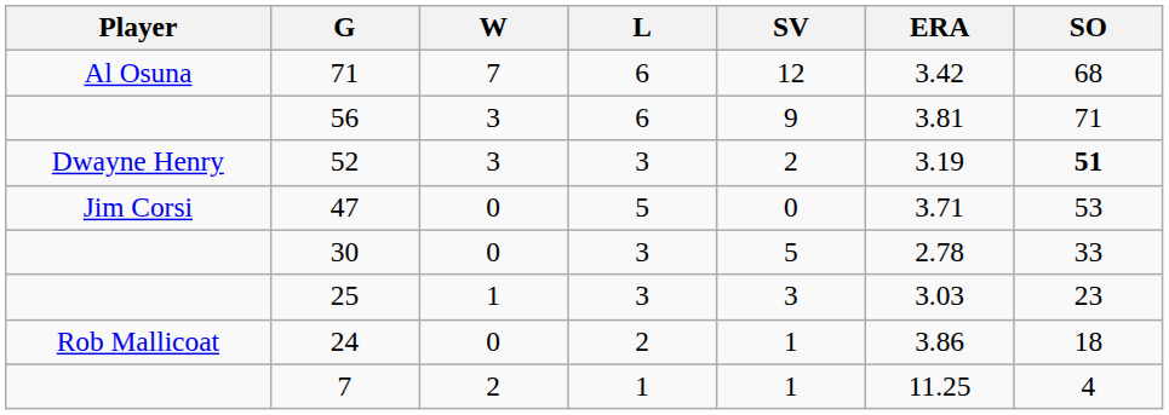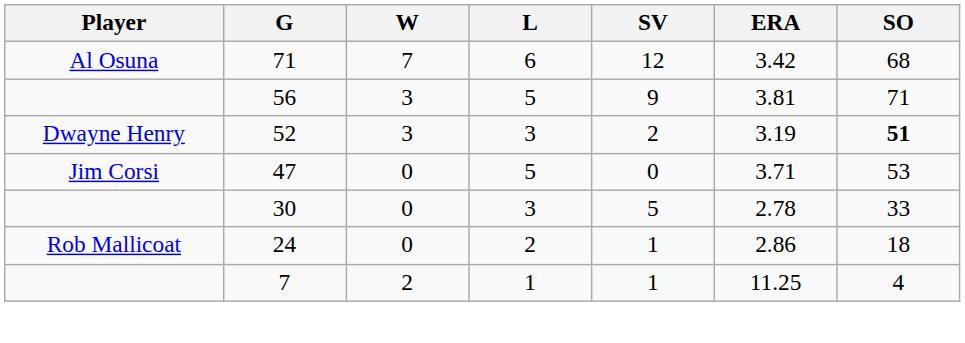56 | L: 6 -> 5
- row: 25 | 1 | 3 | 3 | 3.03 | 23
24 | ERA: 3.86 -> 2.86
